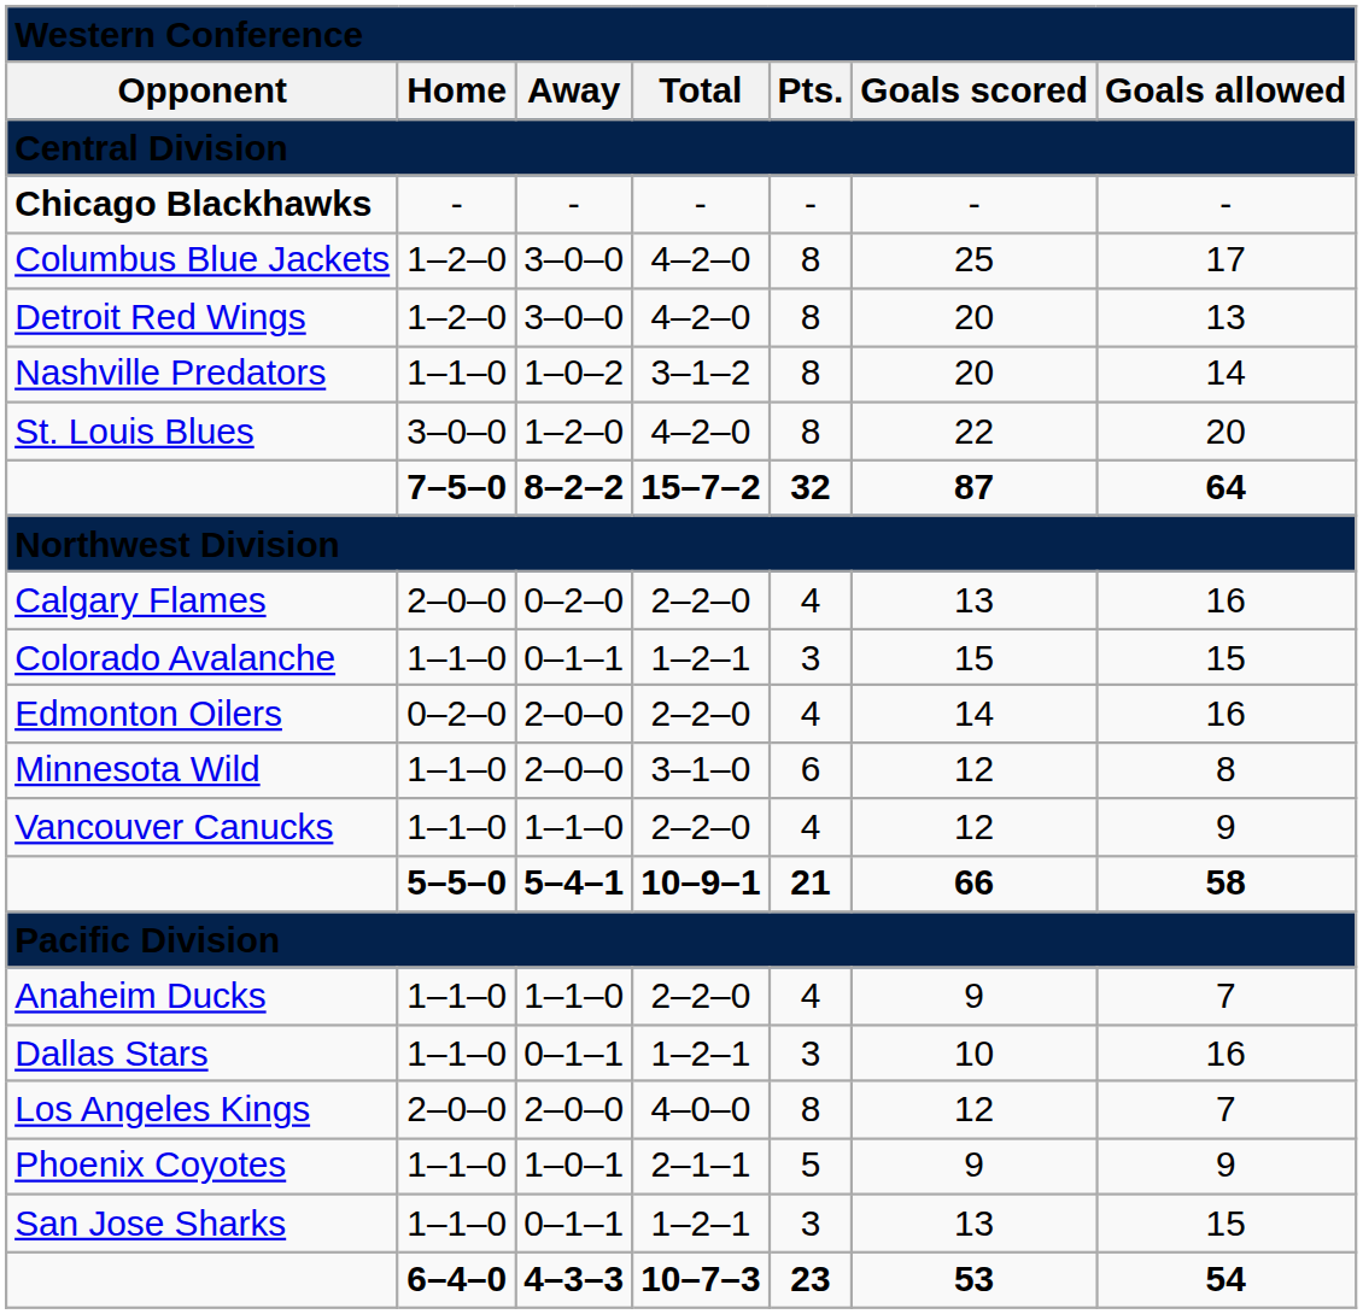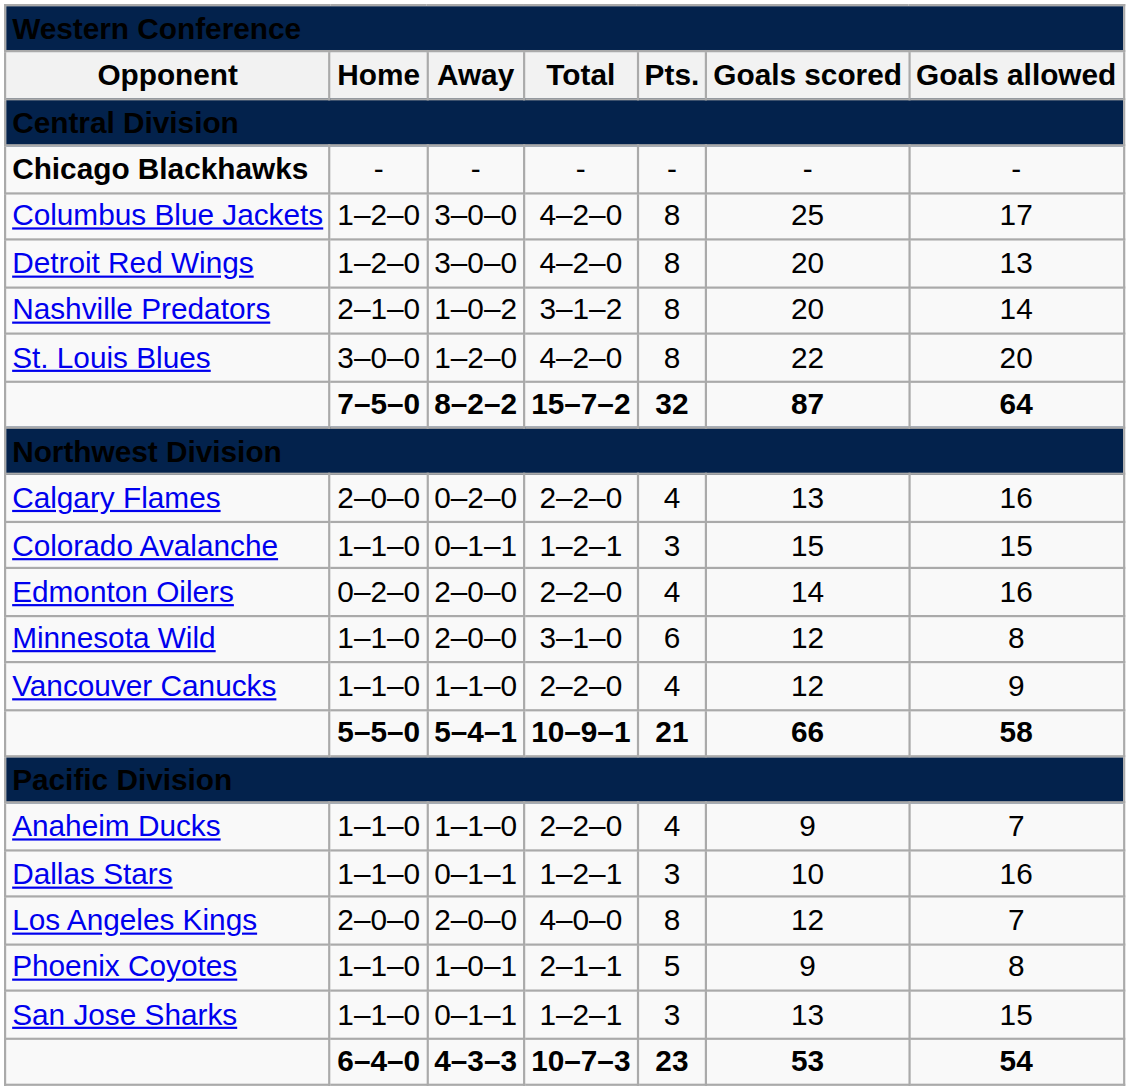Nashville Predators | column 2: 1–1–0 -> 2–1–0
Phoenix Coyotes | column 7: 9 -> 8
